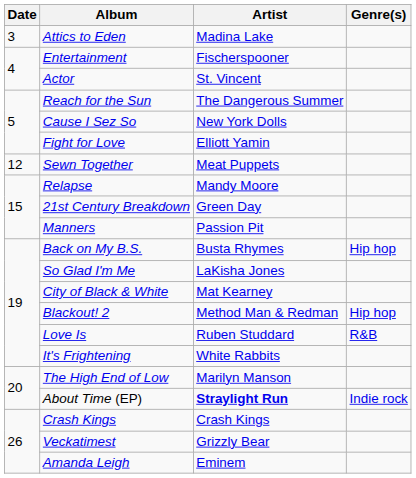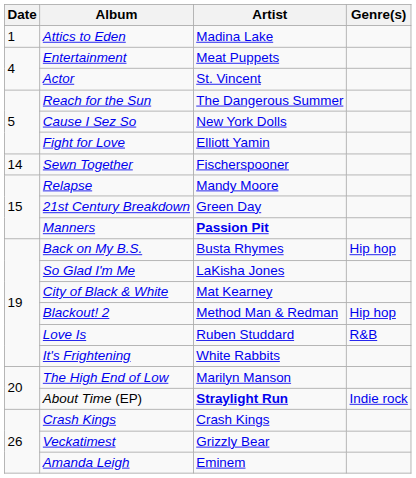Attics to Eden | Date: 3 -> 1
Entertainment | Artist: Fischerspooner -> Meat Puppets
Sewn Together | Date: 12 -> 14
Sewn Together | Artist: Meat Puppets -> Fischerspooner
Manners | Artist: normal -> bold
